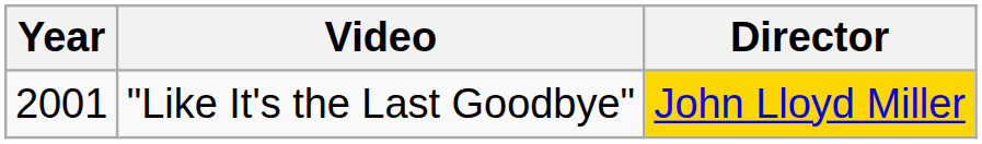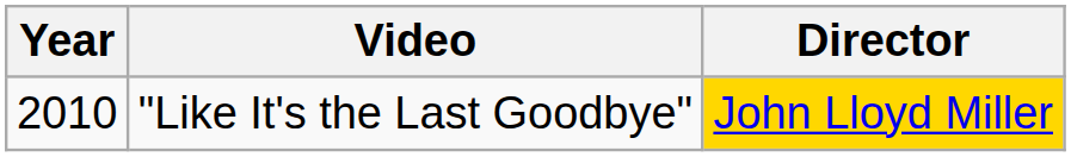"Like It's the Last Goodbye" | Year: 2001 -> 2010
